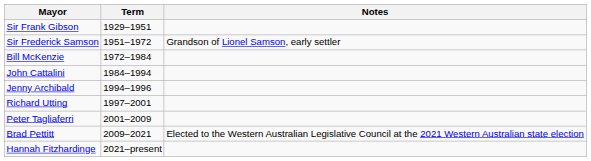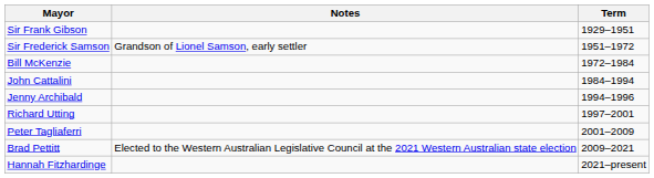columns swapped: Term <-> Notes
